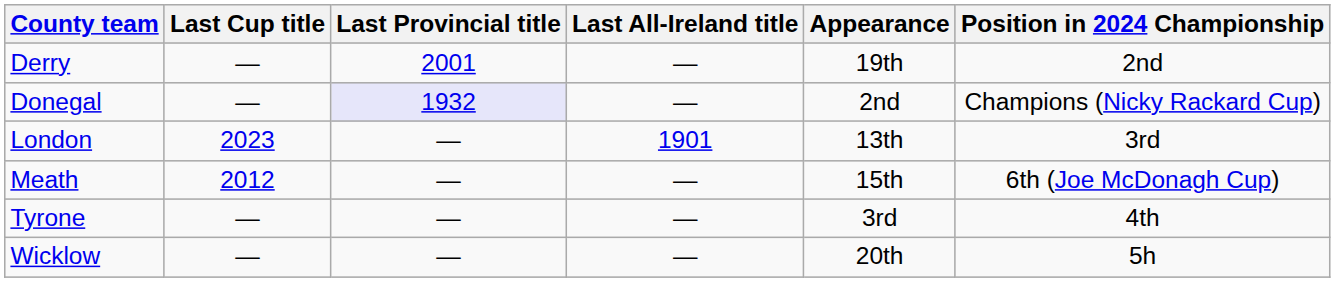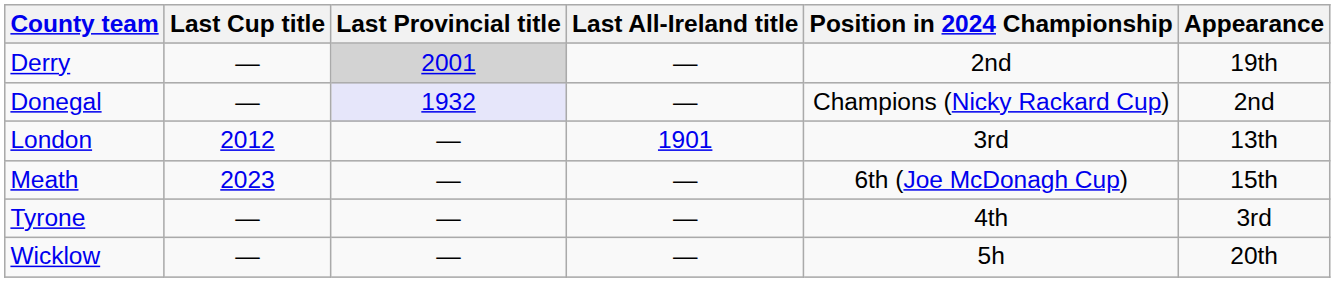columns swapped: Position in 2024 Championship <-> Appearance
Derry | Last Provincial title: no background -> lightgrey background
London | Last Cup title: 2023 -> 2012
Meath | Last Cup title: 2012 -> 2023
